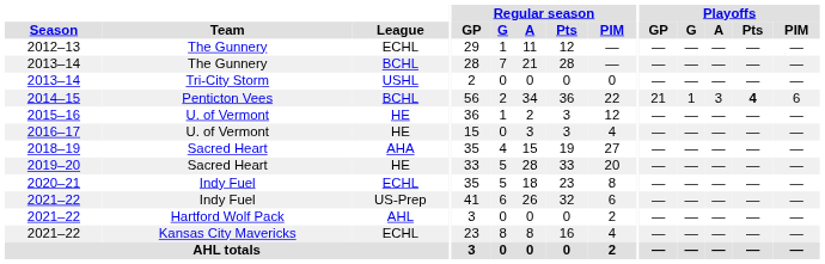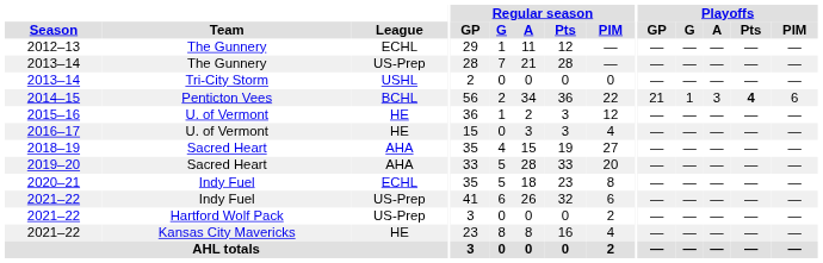2013–14 / The Gunnery | League: BCHL -> US-Prep
2019–20 | League: HE -> AHA
2021–22 / Hartford Wolf Pack | League: AHL -> US-Prep
2021–22 / Kansas City Mavericks | League: ECHL -> HE
